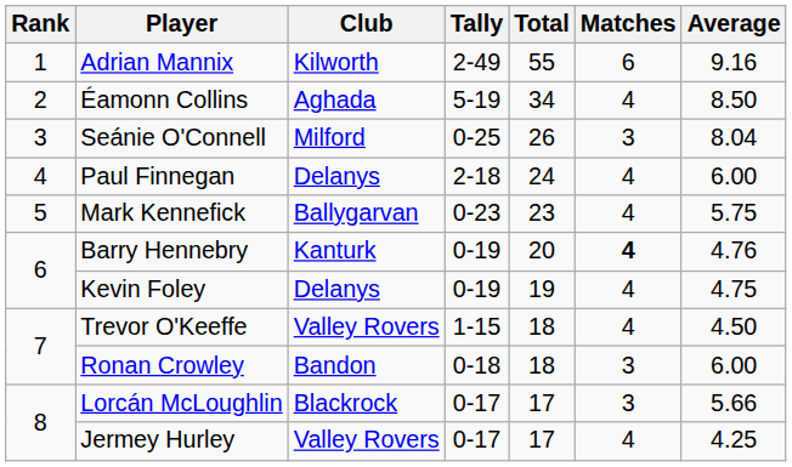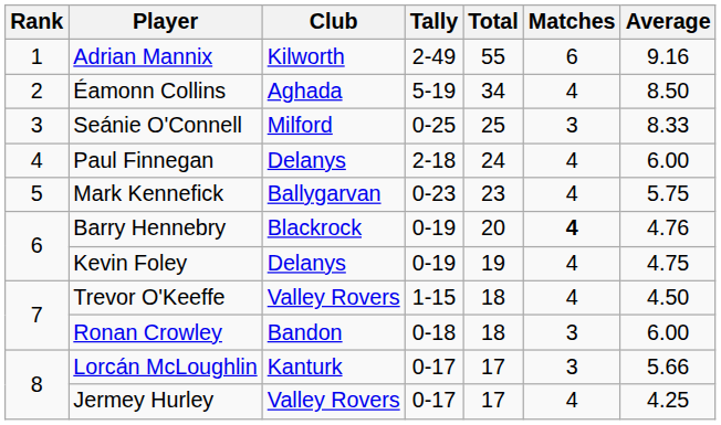Seánie O'Connell | Total: 26 -> 25
Seánie O'Connell | Average: 8.04 -> 8.33
Barry Hennebry | Club: Kanturk -> Blackrock
Lorcán McLoughlin | Club: Blackrock -> Kanturk
